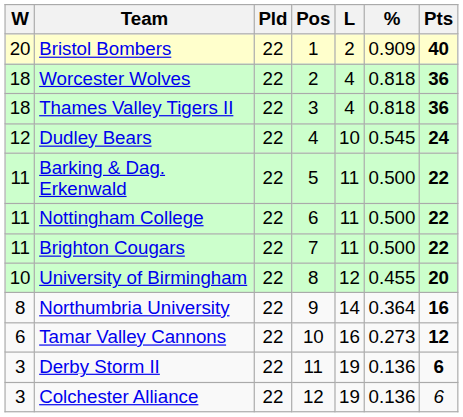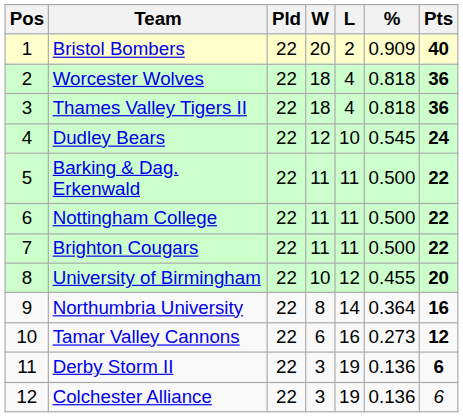columns swapped: Pos <-> W
